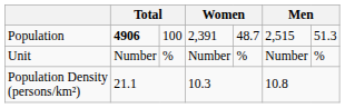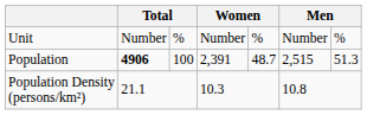rows swapped: Unit <-> Population
